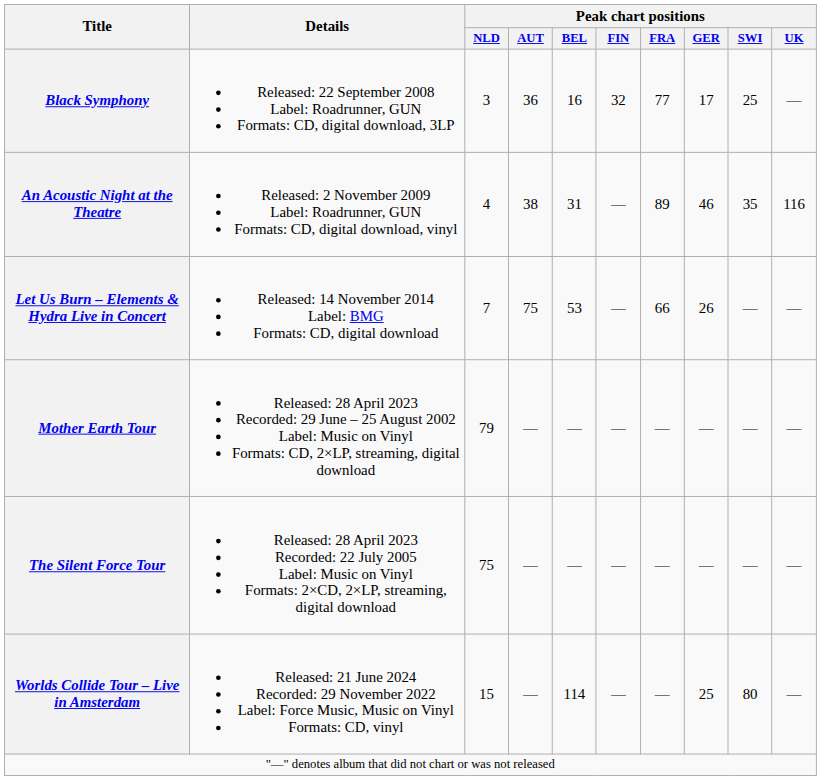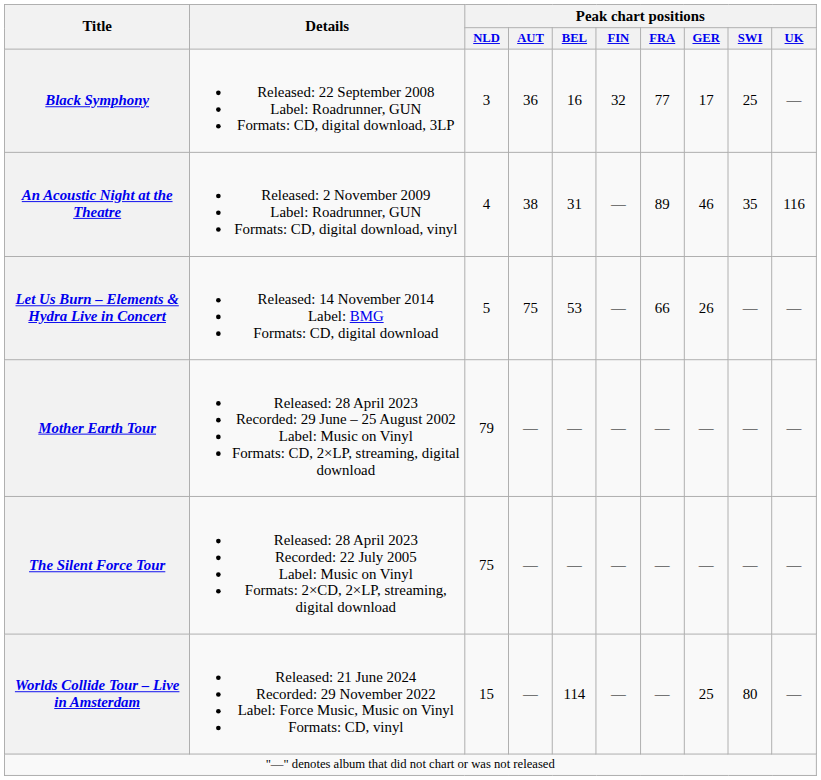Let Us Burn – Elements & Hydra Live in Concert | Peak chart positions / NLD: 7 -> 5
